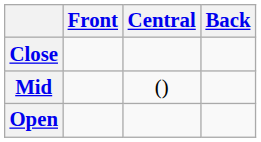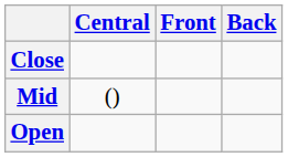columns swapped: Front <-> Central
